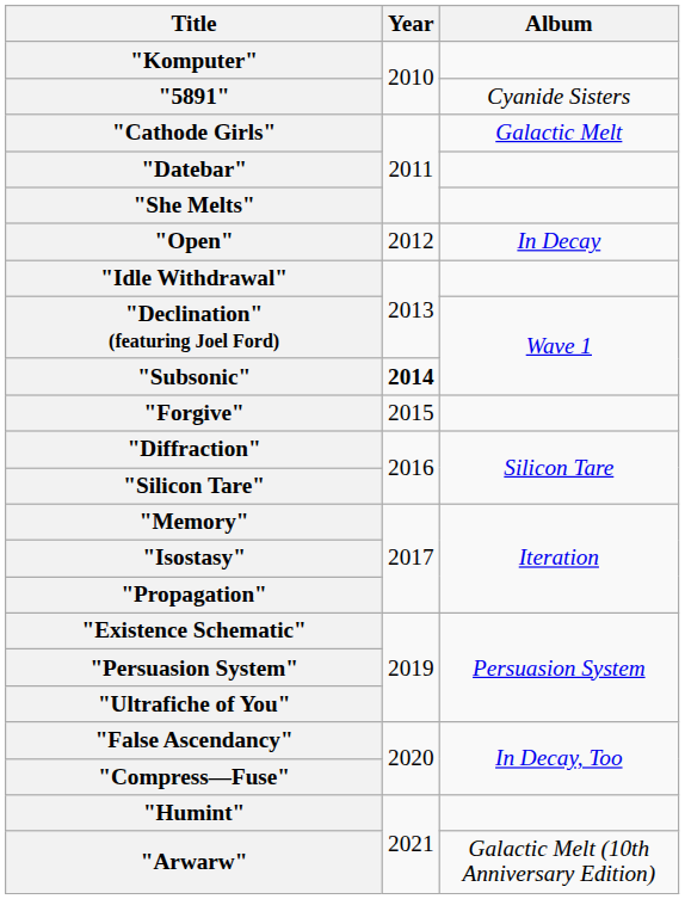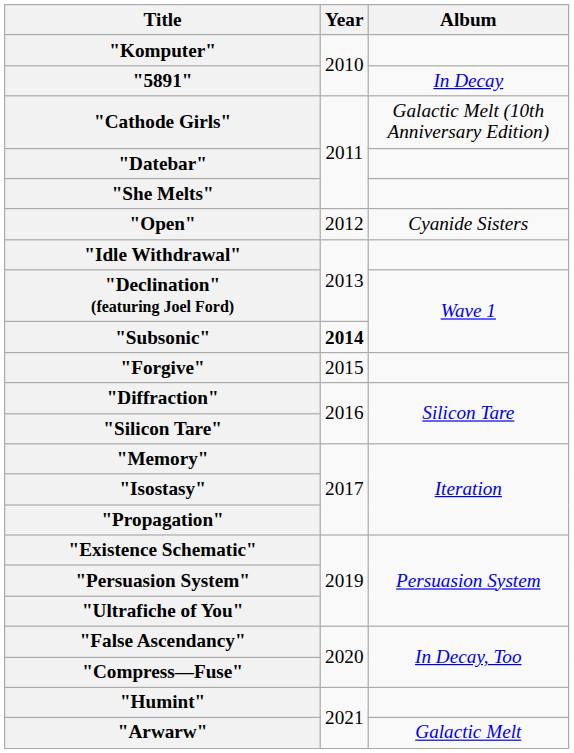"5891" | Album: Cyanide Sisters -> In Decay
"Cathode Girls" | Album: Galactic Melt -> Galactic Melt (10th Anniversary Edition)
"Open" | Album: In Decay -> Cyanide Sisters
"Arwarw" | Album: Galactic Melt (10th Anniversary Edition) -> Galactic Melt
